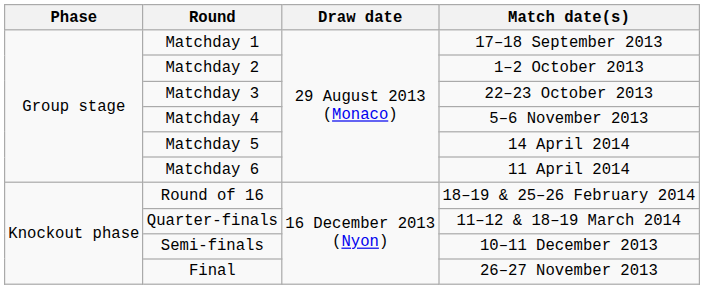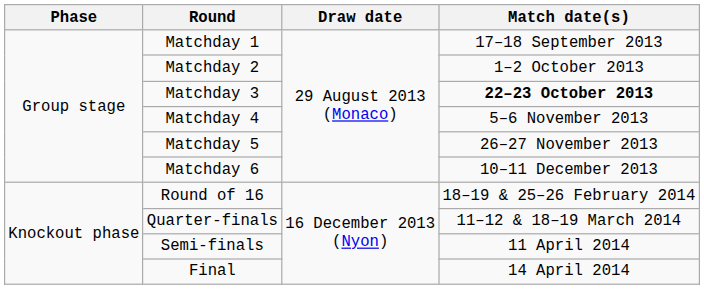Matchday 3 | Match date(s): normal -> bold
Matchday 5 | Match date(s): 14 April 2014 -> 26–27 November 2013
Matchday 6 | Match date(s): 11 April 2014 -> 10–11 December 2013
Semi-finals | Match date(s): 10–11 December 2013 -> 11 April 2014
Final | Match date(s): 26–27 November 2013 -> 14 April 2014
